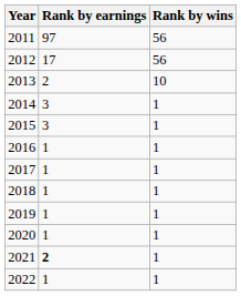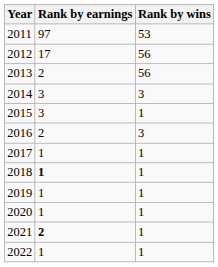2011 | Rank by wins: 56 -> 53
2013 | Rank by wins: 10 -> 56
2014 | Rank by wins: 1 -> 3
2016 | Rank by earnings: 1 -> 2
2016 | Rank by wins: 1 -> 3
2018 | Rank by earnings: normal -> bold
